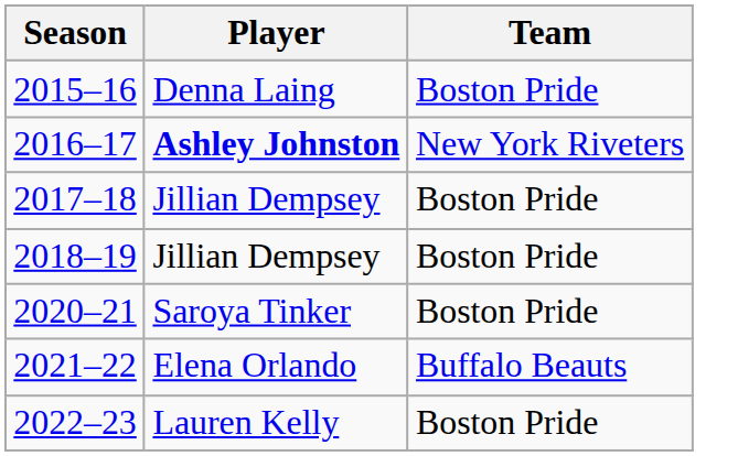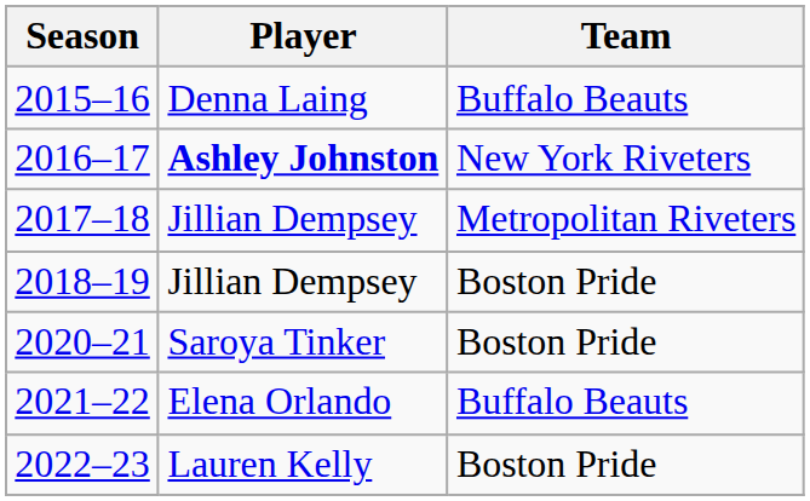2015–16 | Team: Boston Pride -> Buffalo Beauts
2017–18 | Team: Boston Pride -> Metropolitan Riveters
